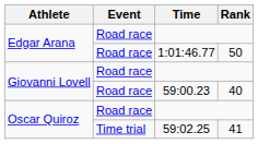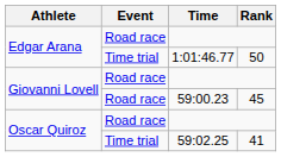1:01:46.77 | Event: Road race -> Time trial
59:00.23 | Rank: 40 -> 45
